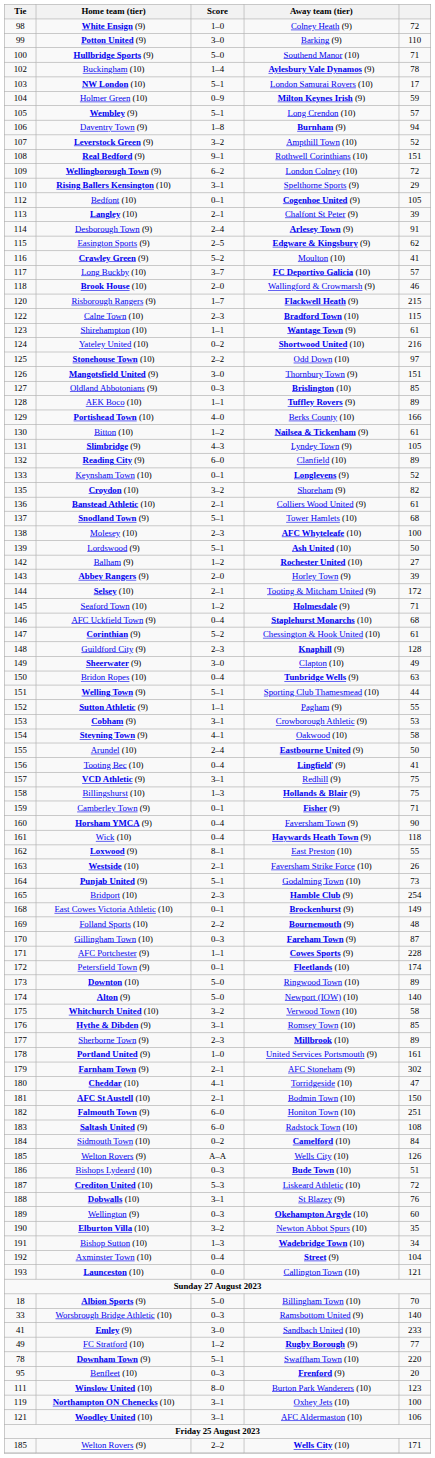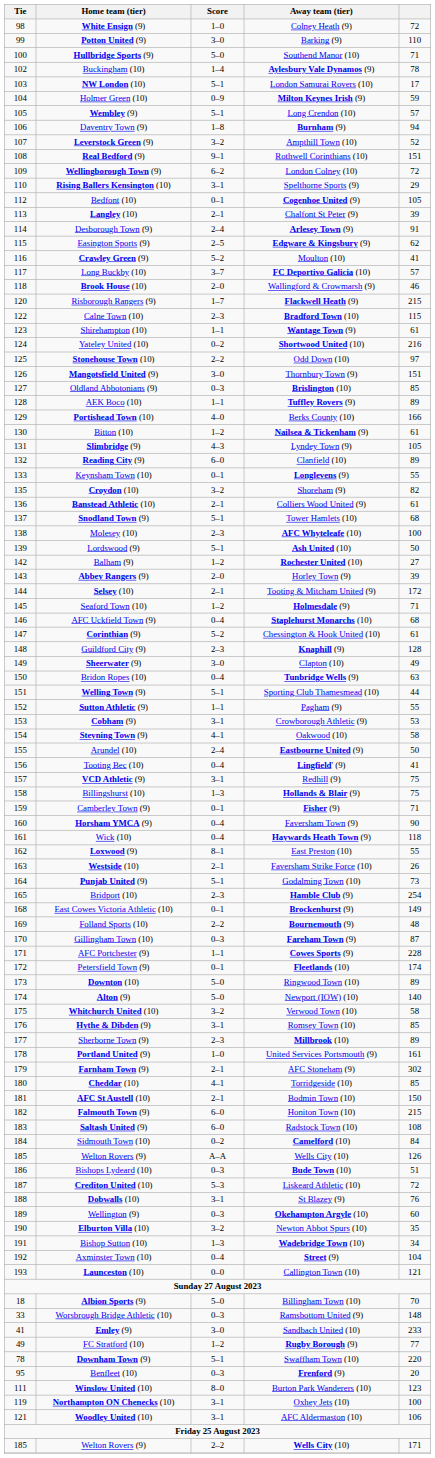Keynsham Town (10) | column 5: 52 -> 55
Cheddar (10) | column 5: 47 -> 85
Falmouth Town (9) | column 5: 251 -> 215
Worsbrough Bridge Athletic (10) | column 5: 140 -> 148
